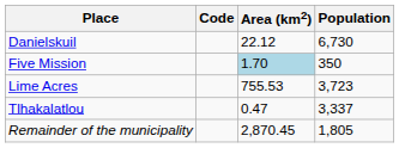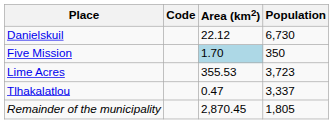Lime Acres | Area (km2): 755.53 -> 355.53
